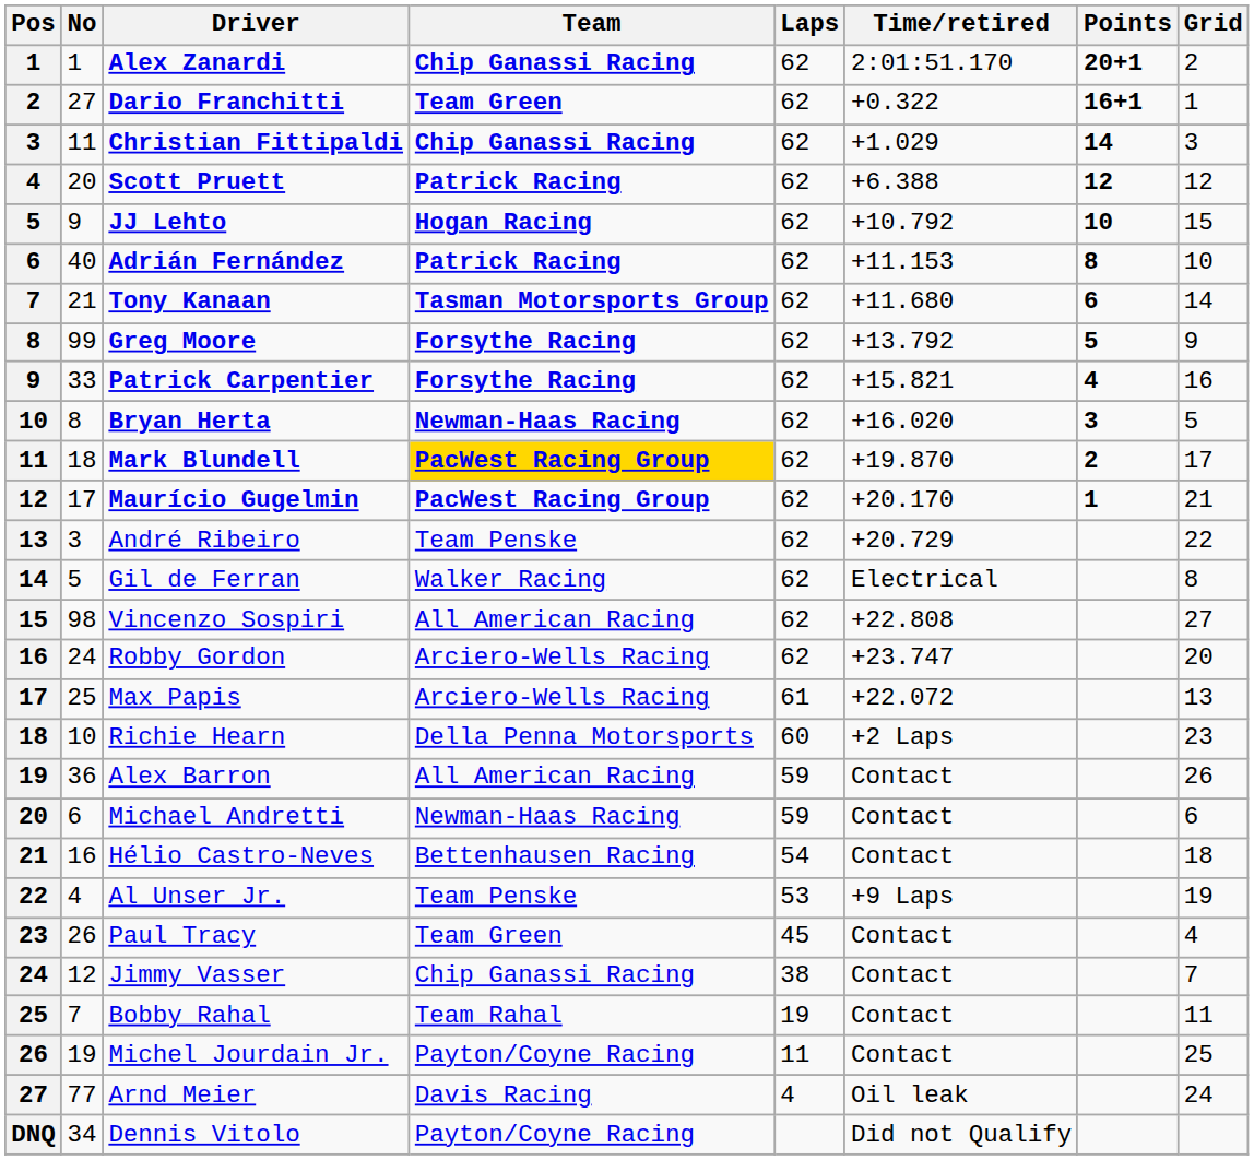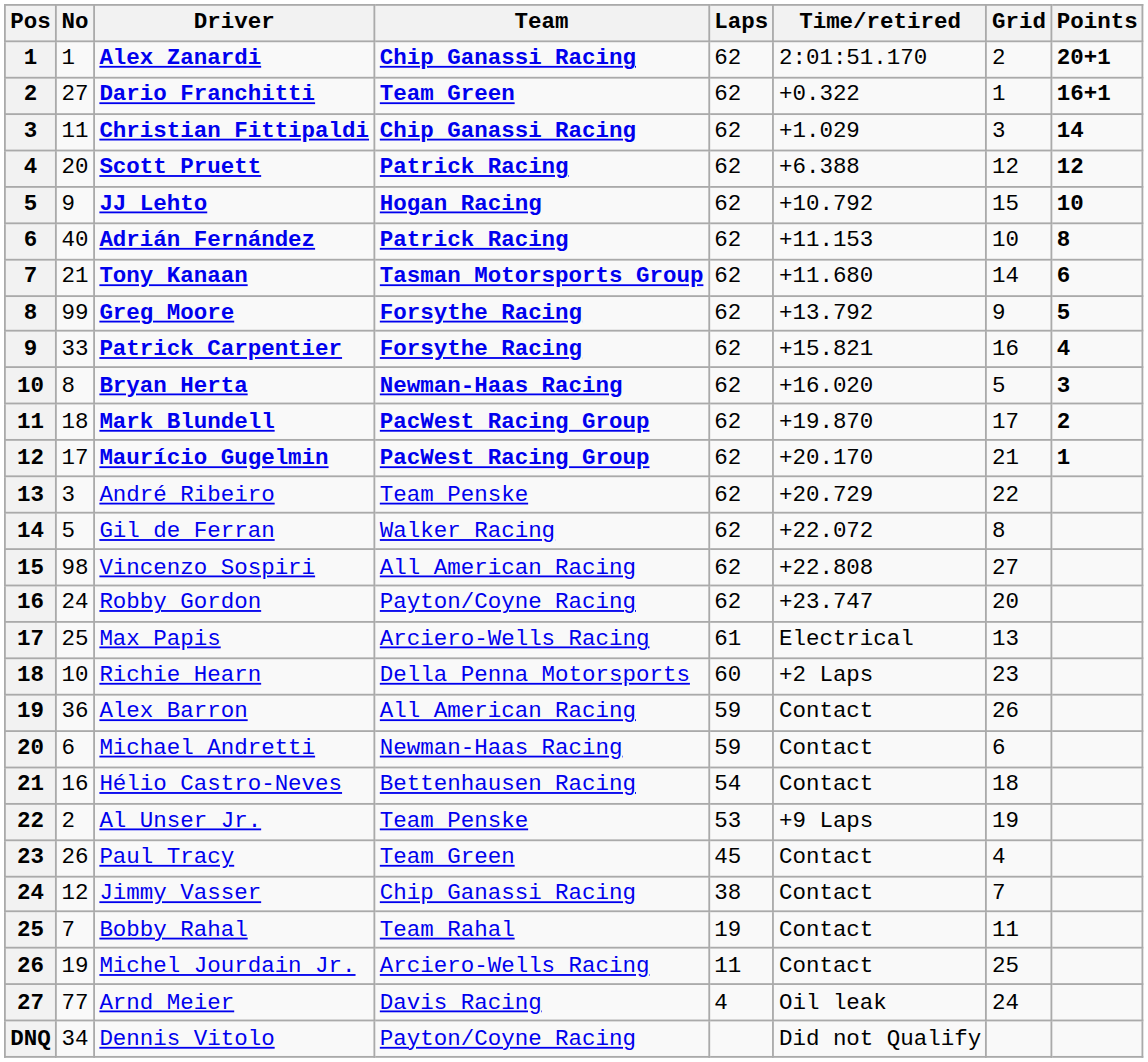columns swapped: Grid <-> Points
Mark Blundell | Team: gold background -> no background
Gil de Ferran | Time/retired: Electrical -> +22.072
Robby Gordon | Team: Arciero-Wells Racing -> Payton/Coyne Racing
Max Papis | Time/retired: +22.072 -> Electrical
Al Unser Jr. | No: 4 -> 2
Michel Jourdain Jr. | Team: Payton/Coyne Racing -> Arciero-Wells Racing
